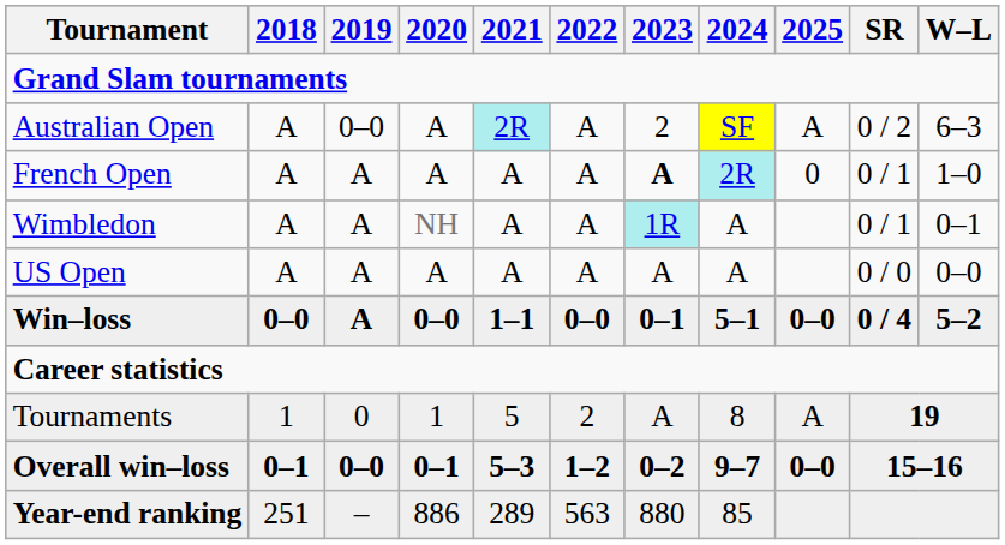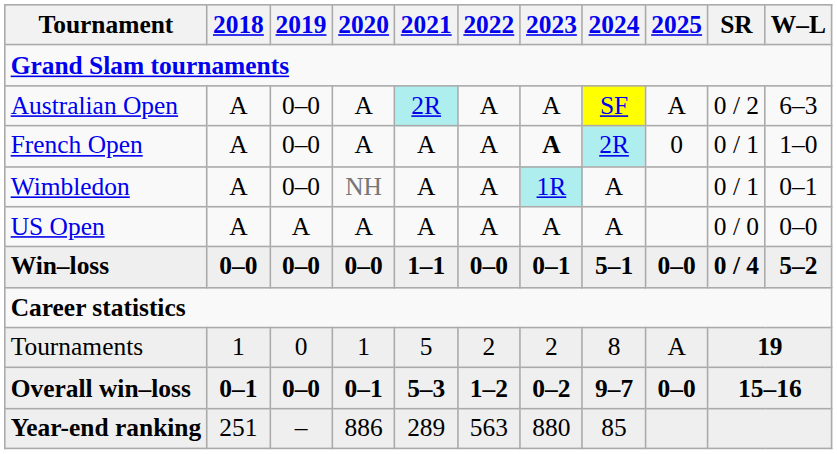Australian Open | 2023: 2 -> A
French Open | 2019: A -> 0–0
Wimbledon | 2019: A -> 0–0
Win–loss | 2019: A -> 0–0
Tournaments | 2023: A -> 2
